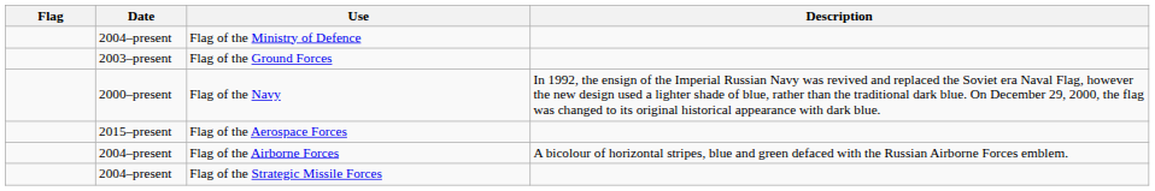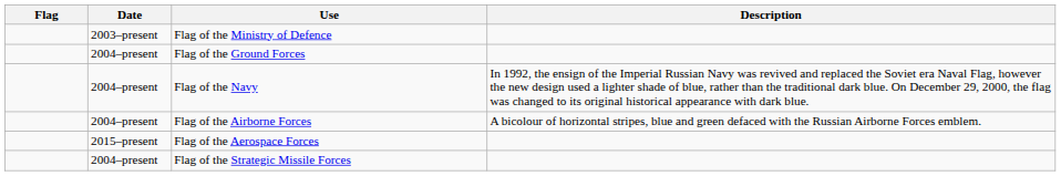Flag of the Ministry of Defence | Date: 2004–present -> 2003–present
Flag of the Ground Forces | Date: 2003–present -> 2004–present
Flag of the Navy | Date: 2000–present -> 2004–present
rows swapped: Flag of the Aerospace Forces <-> Flag of the Airborne Forces
